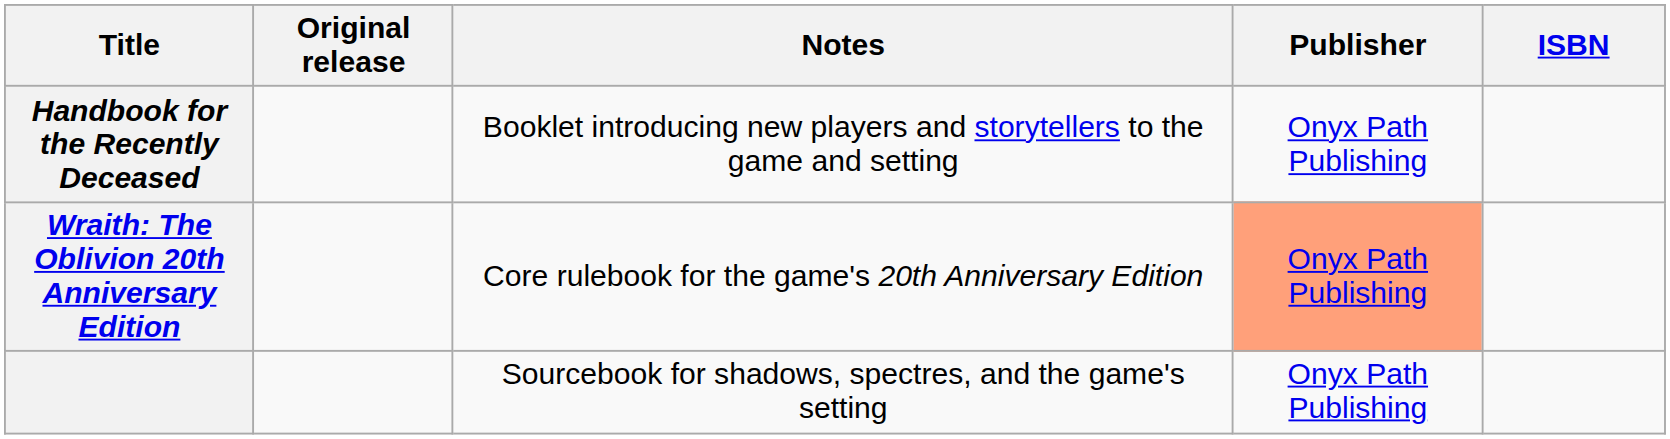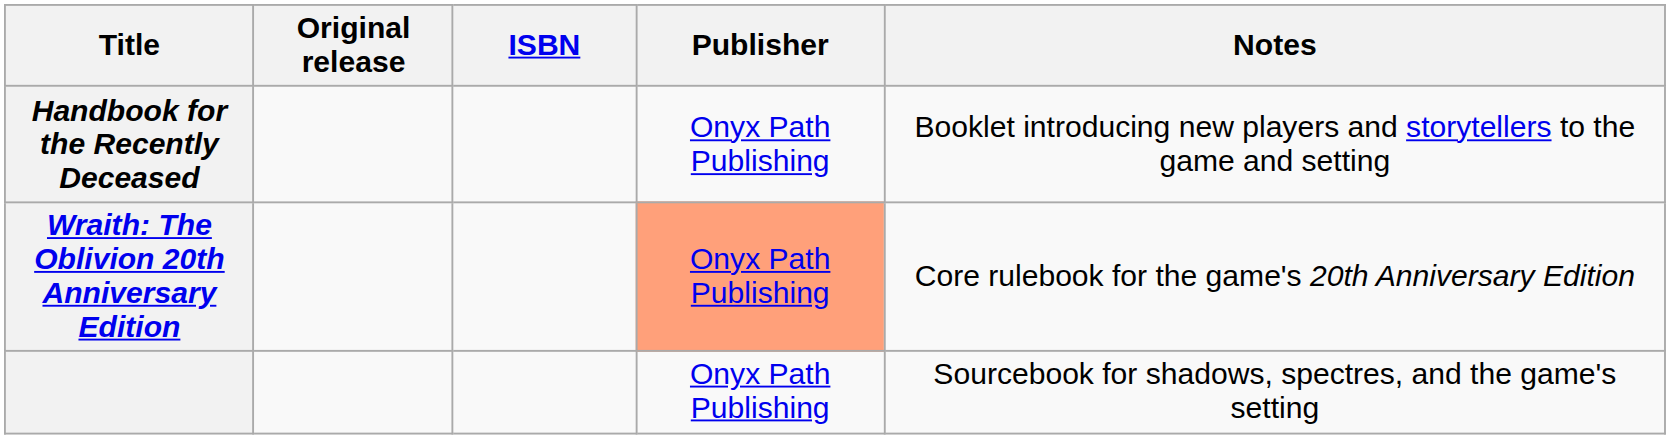columns swapped: ISBN <-> Notes
